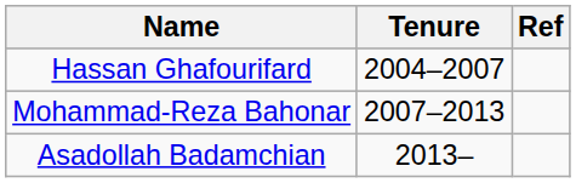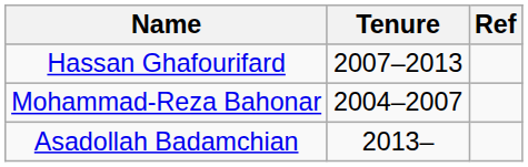Hassan Ghafourifard | Tenure: 2004–2007 -> 2007–2013
Mohammad-Reza Bahonar | Tenure: 2007–2013 -> 2004–2007
